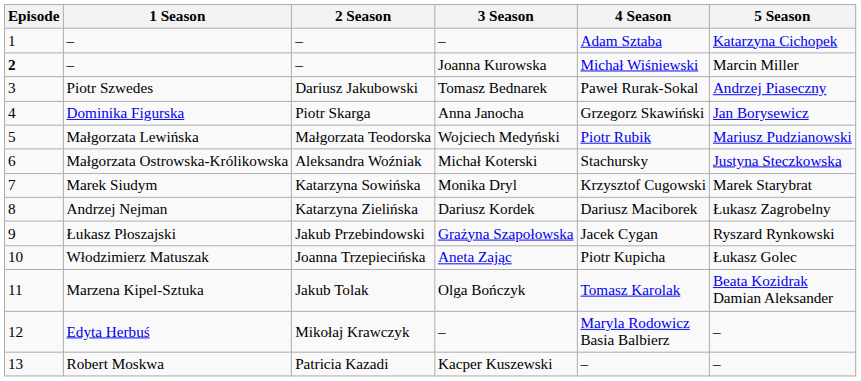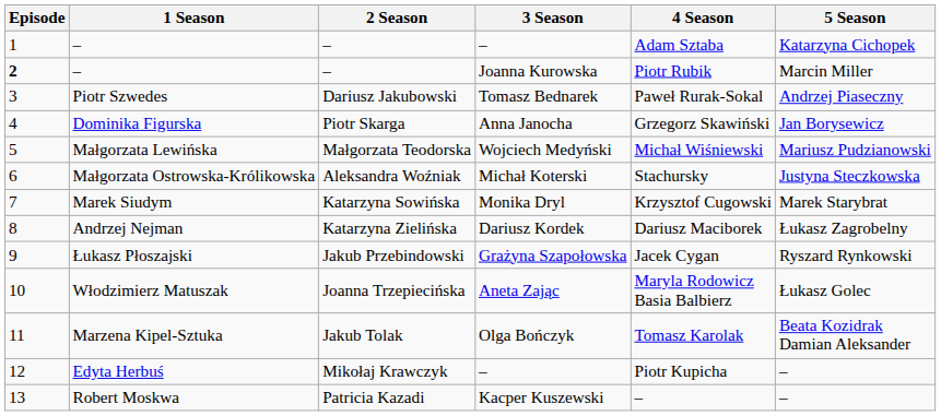– / Joanna Kurowska | 4 Season: Michał Wiśniewski -> Piotr Rubik
Małgorzata Lewińska | 4 Season: Piotr Rubik -> Michał Wiśniewski
Włodzimierz Matuszak | 4 Season: Piotr Kupicha -> Maryla Rodowicz Basia Balbierz
Edyta Herbuś | 4 Season: Maryla Rodowicz Basia Balbierz -> Piotr Kupicha
